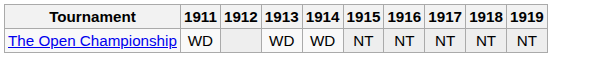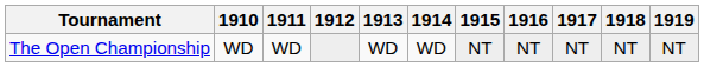+ column: 1910 | WD
